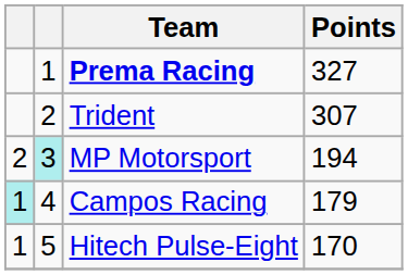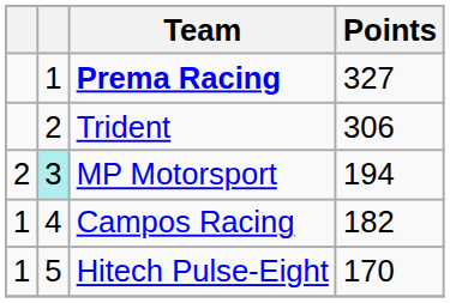Trident | Points: 307 -> 306
Campos Racing | column 1: paleturquoise background -> no background
Campos Racing | Points: 179 -> 182
